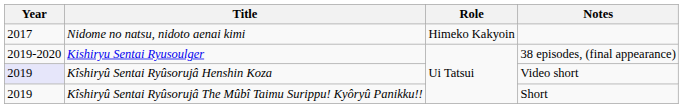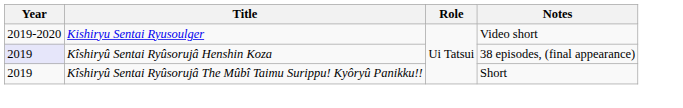- row: 2017 | Nidome no natsu, nidoto aenai kimi | Himeko Kakyoin
Kishiryu Sentai Ryusoulger | Notes: 38 episodes, (final appearance) -> Video short
Kîshiryû Sentai Ryûsorujâ Henshin Koza | Notes: Video short -> 38 episodes, (final appearance)
